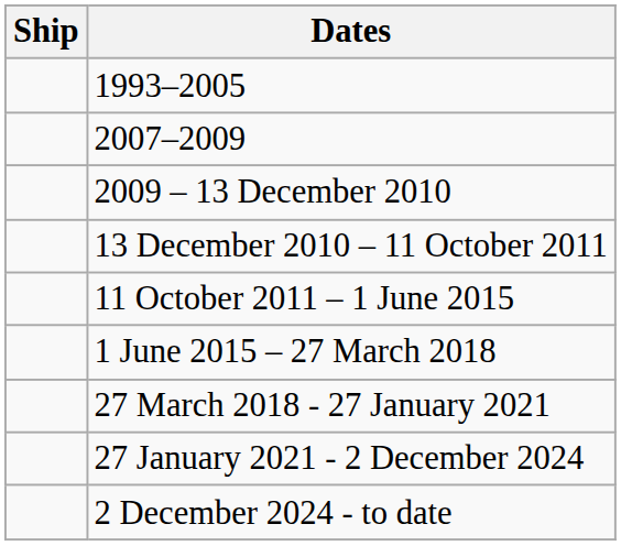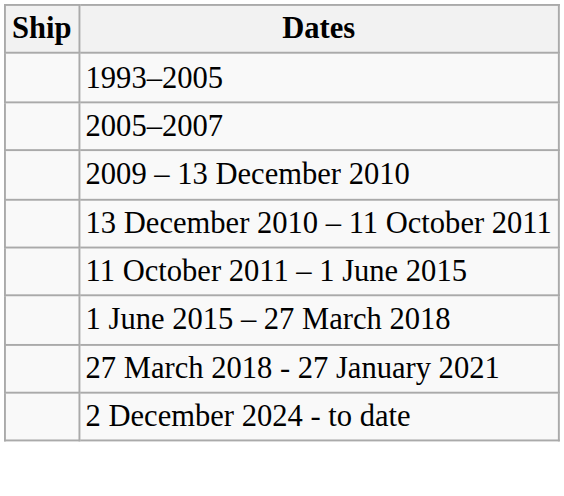+ row: 2005–2007
- row: 2007–2009
- row: 27 January 2021 - 2 December 2024
